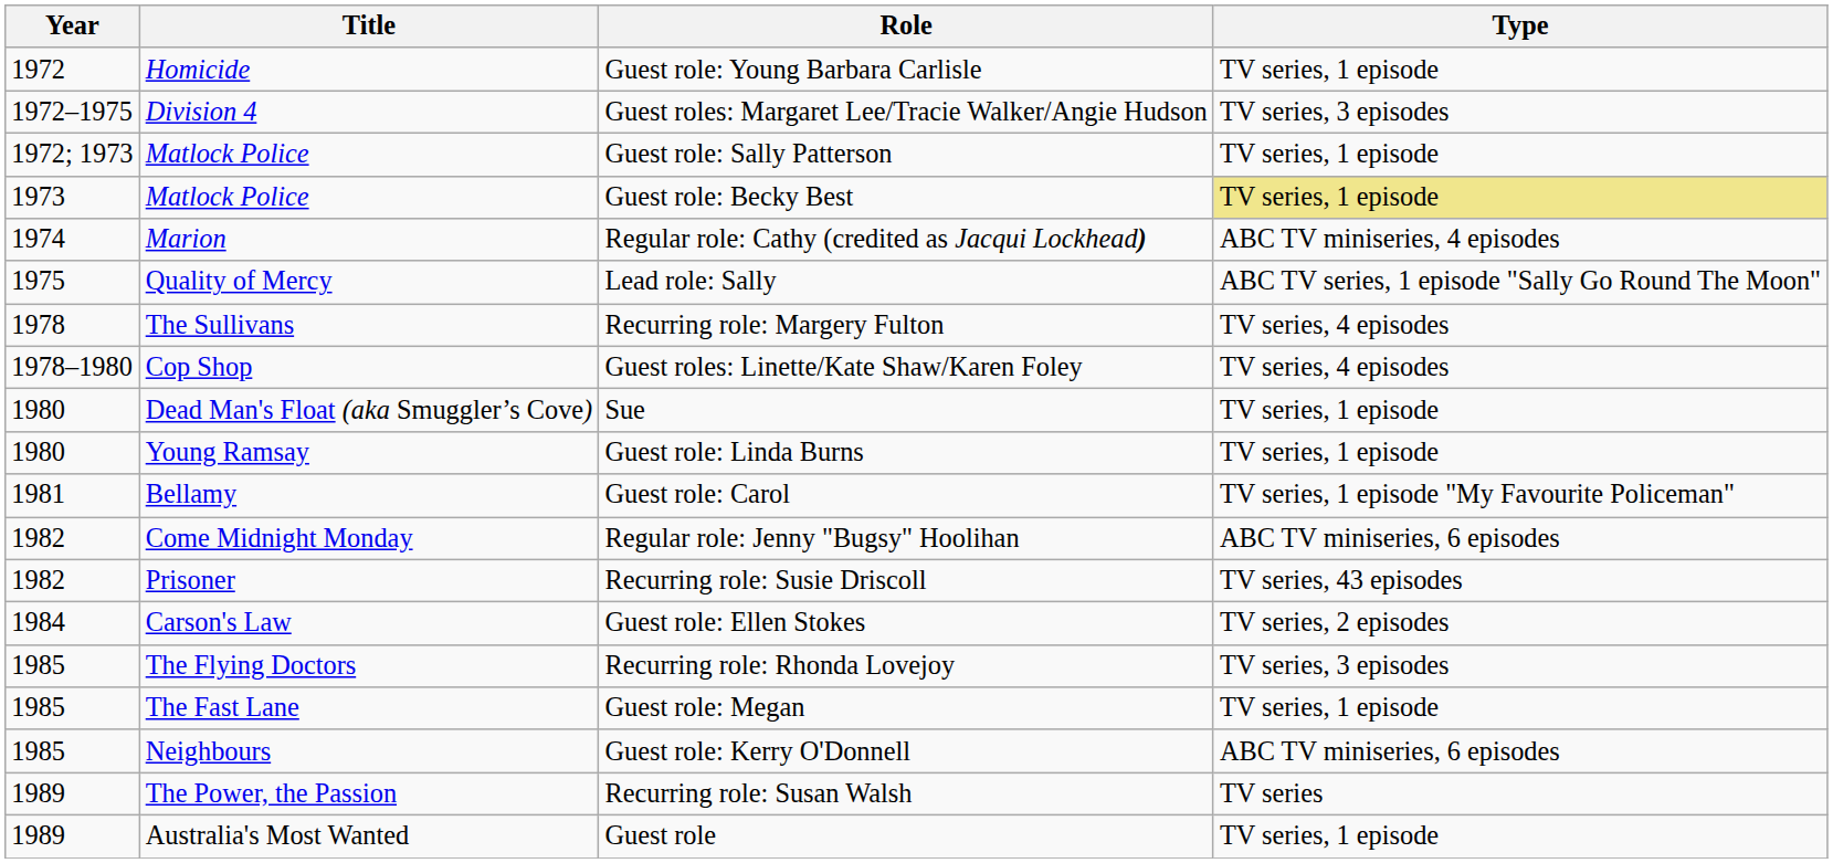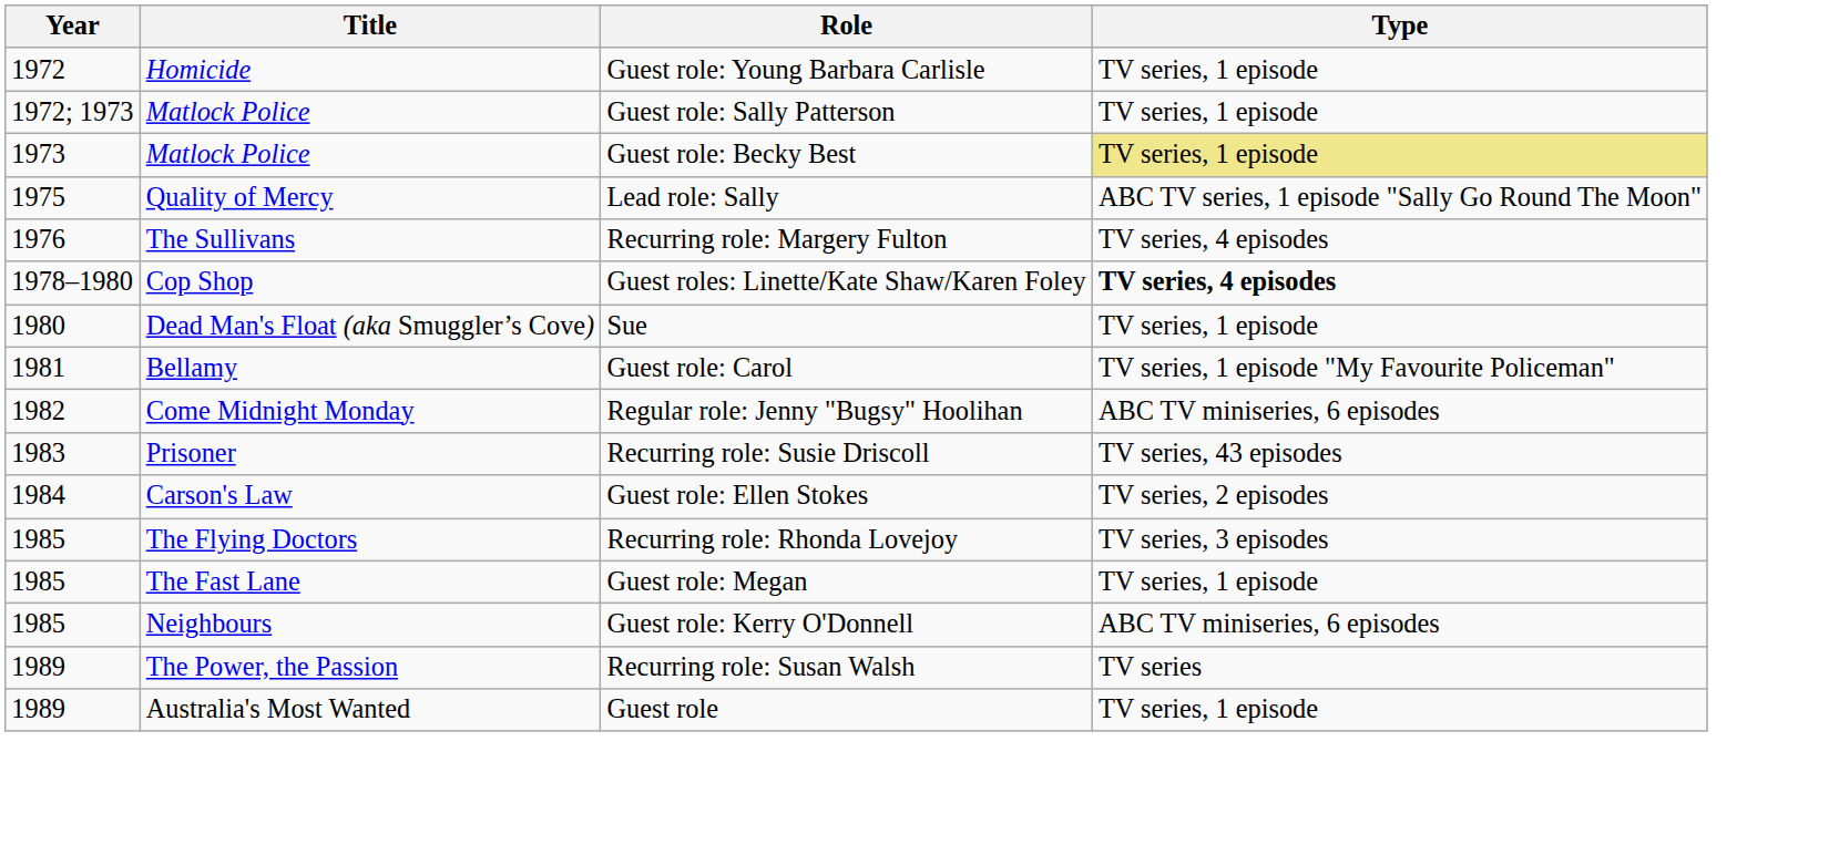- row: 1972–1975 | Division 4 | Guest roles: Margaret Lee/Tracie Walker/Angie Hudson | TV series, 3 episodes
- row: 1974 | Marion | Regular role: Cathy (credited as Jacqui Lockhead) | ABC TV miniseries, 4 episodes
Recurring role: Margery Fulton | Year: 1978 -> 1976
Guest roles: Linette/Kate Shaw/Karen Foley | Type: normal -> bold
- row: 1980 | Young Ramsay | Guest role: Linda Burns | TV series, 1 episode
Recurring role: Susie Driscoll | Year: 1982 -> 1983
